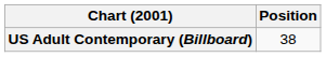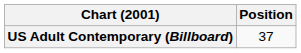US Adult Contemporary (Billboard) | Position: 38 -> 37
